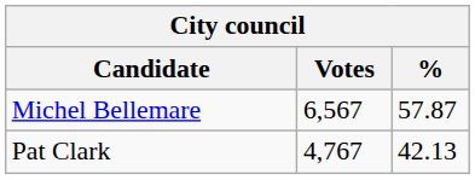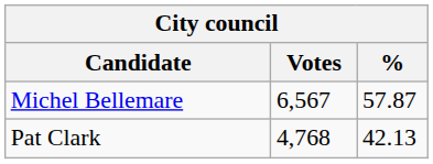Pat Clark | Votes: 4,767 -> 4,768
